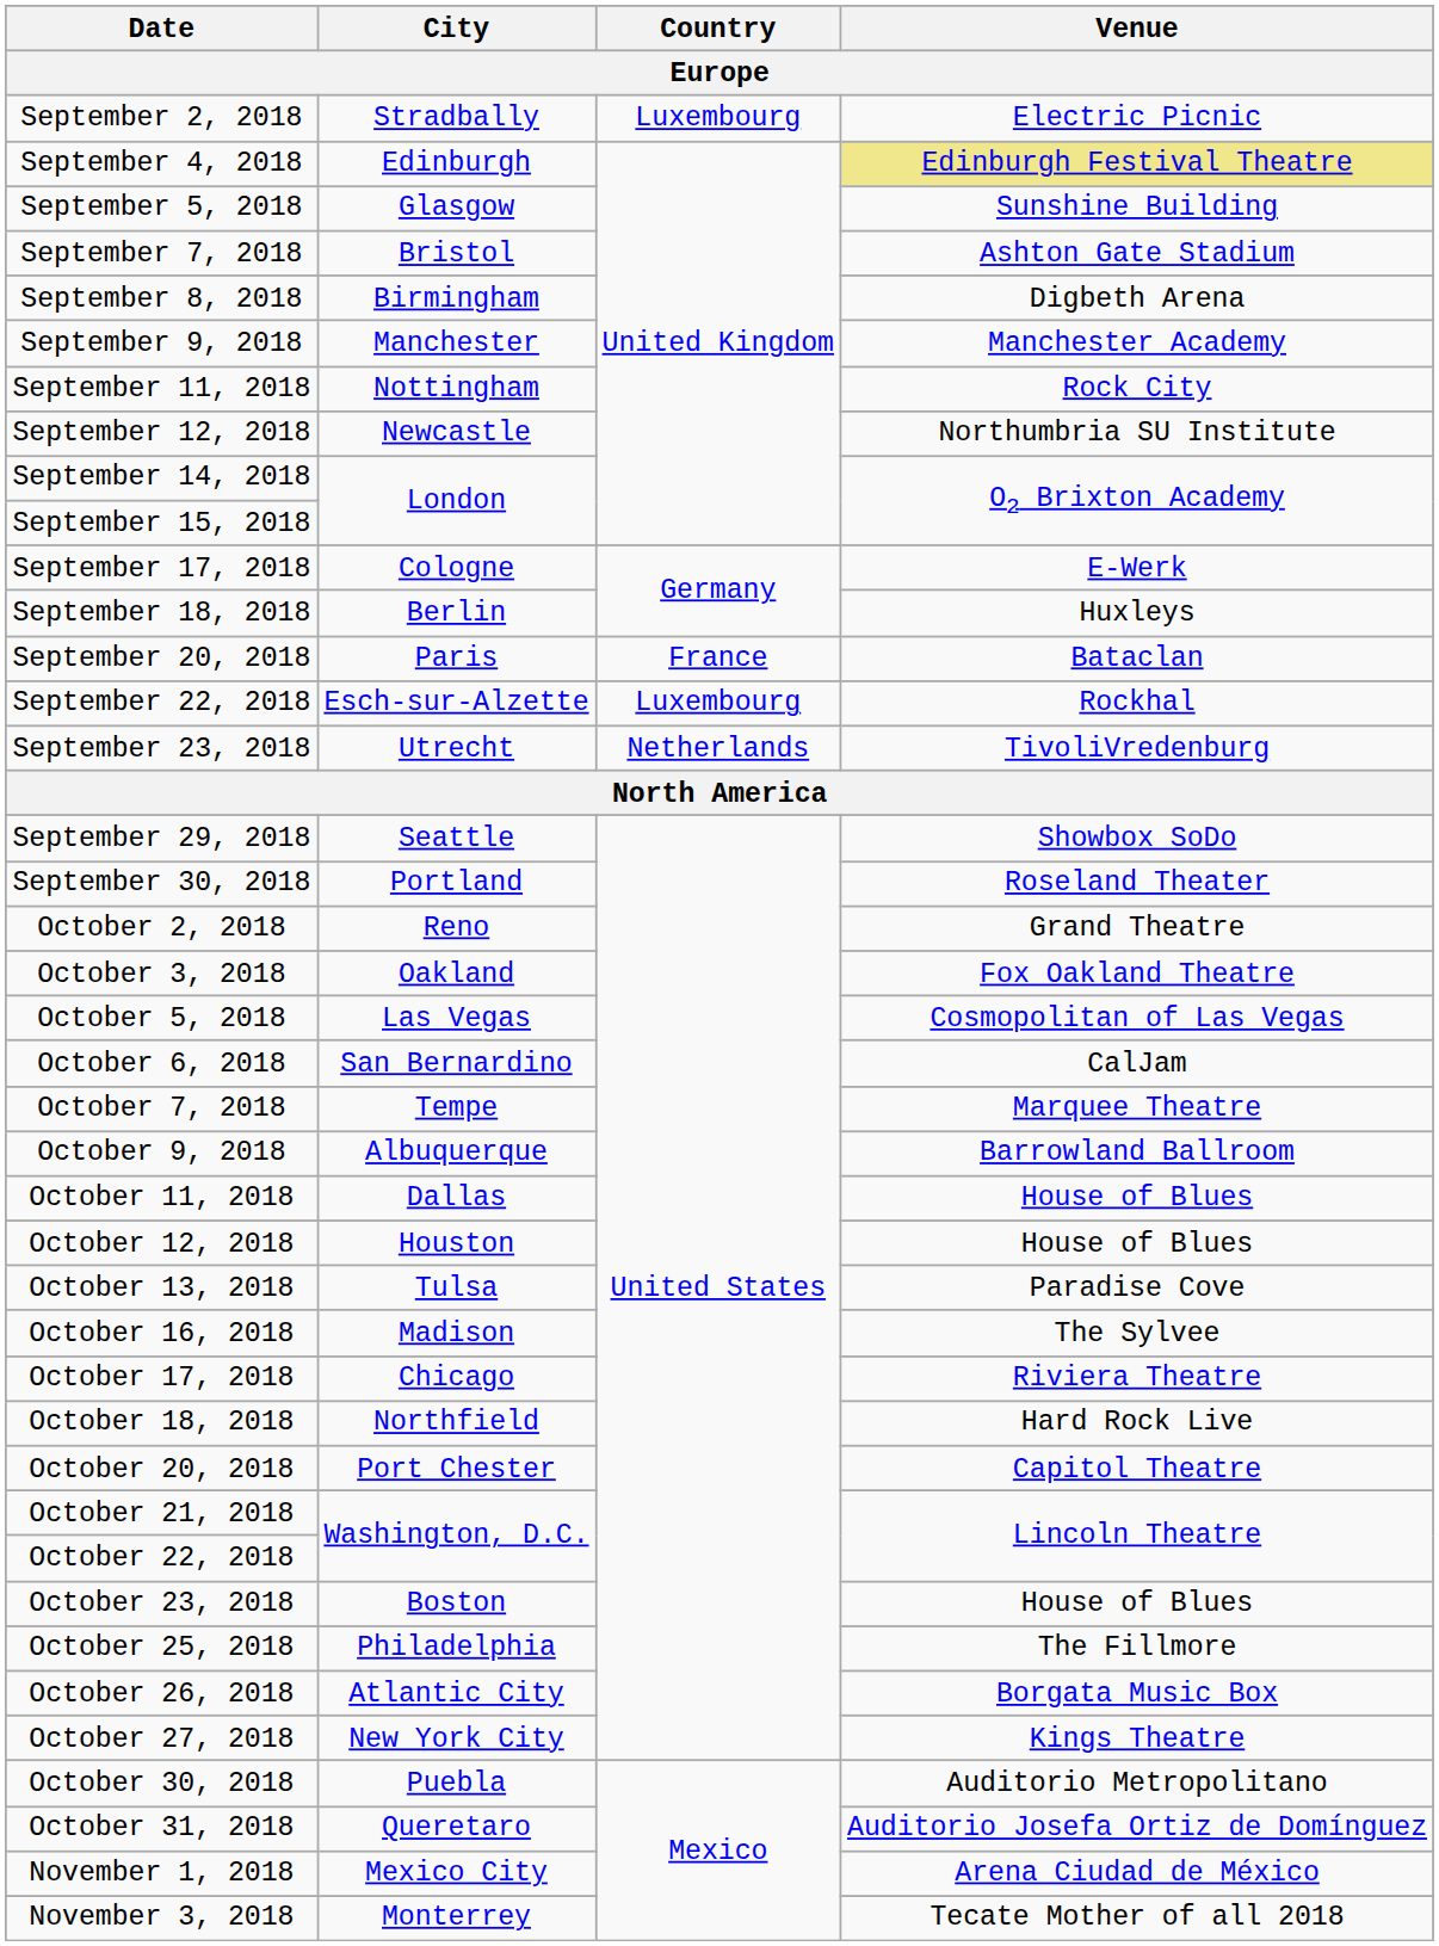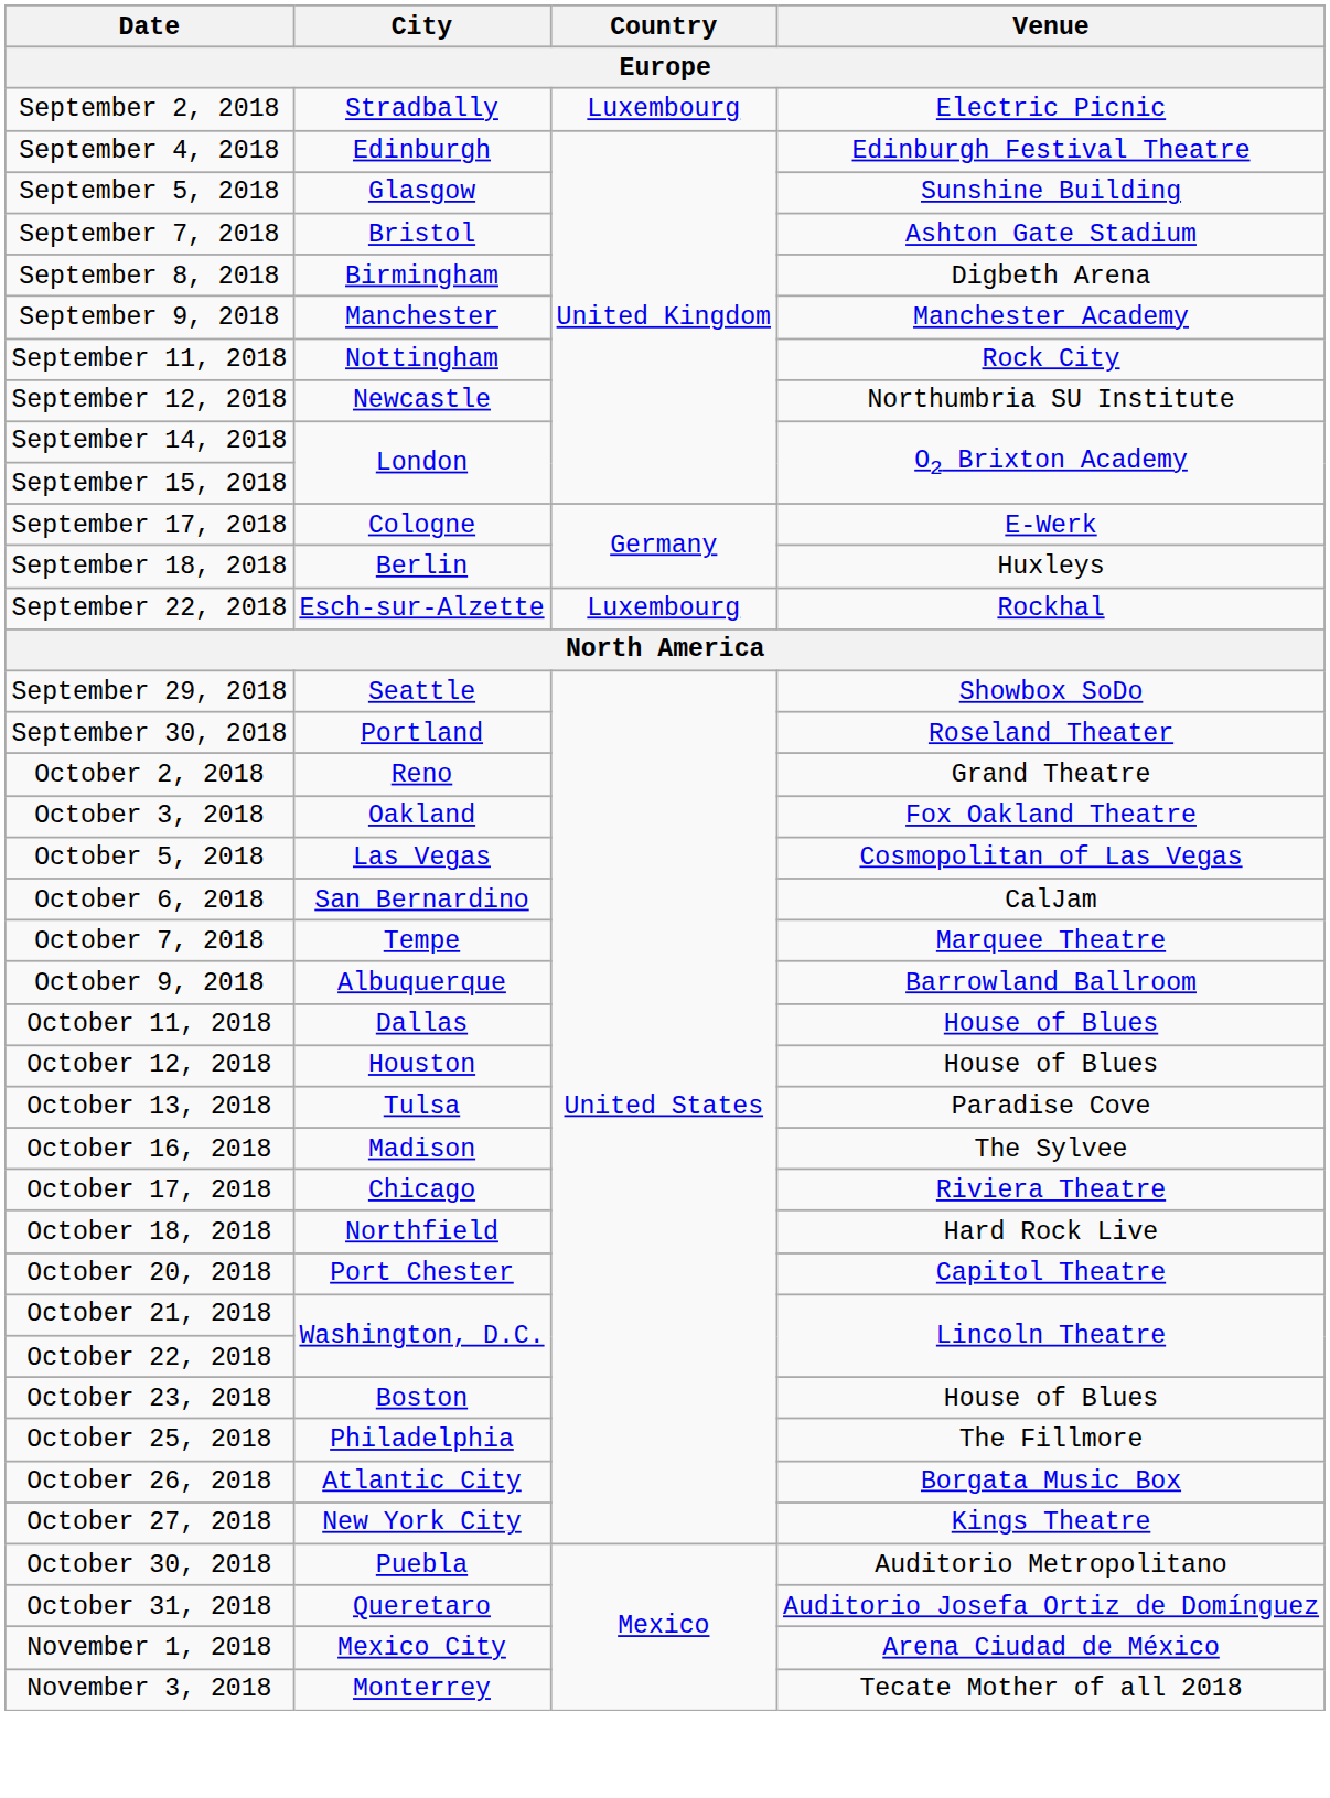September 4, 2018 | Venue: khaki background -> no background
- row: September 20, 2018 | Paris | France | Bataclan
- row: September 23, 2018 | Utrecht | Netherlands | TivoliVredenburg
